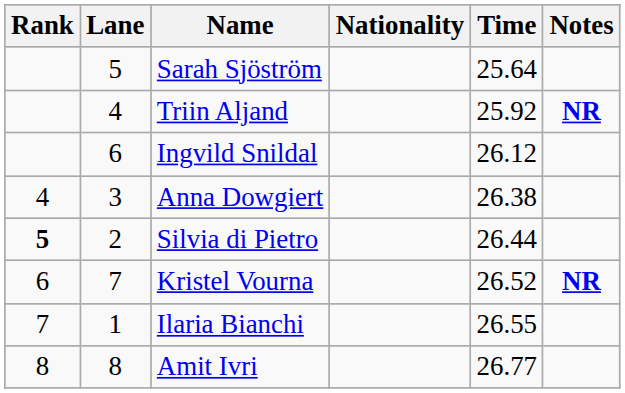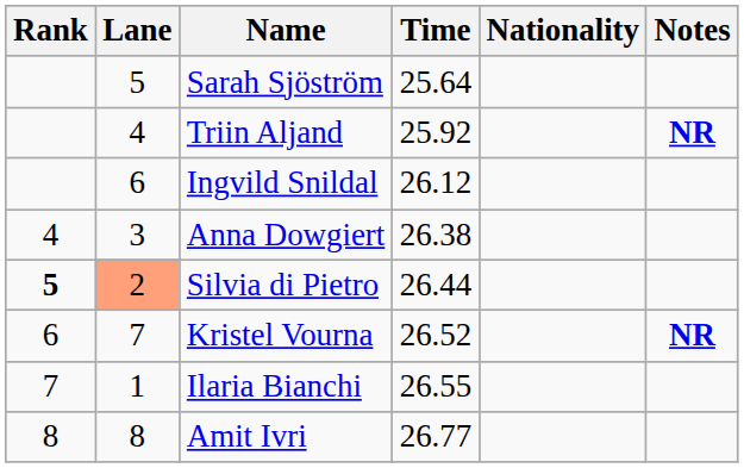columns swapped: Nationality <-> Time
Silvia di Pietro | Lane: no background -> lightsalmon background
